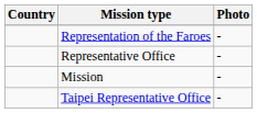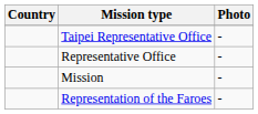rows swapped: Representation of the Faroes <-> Taipei Representative Office
